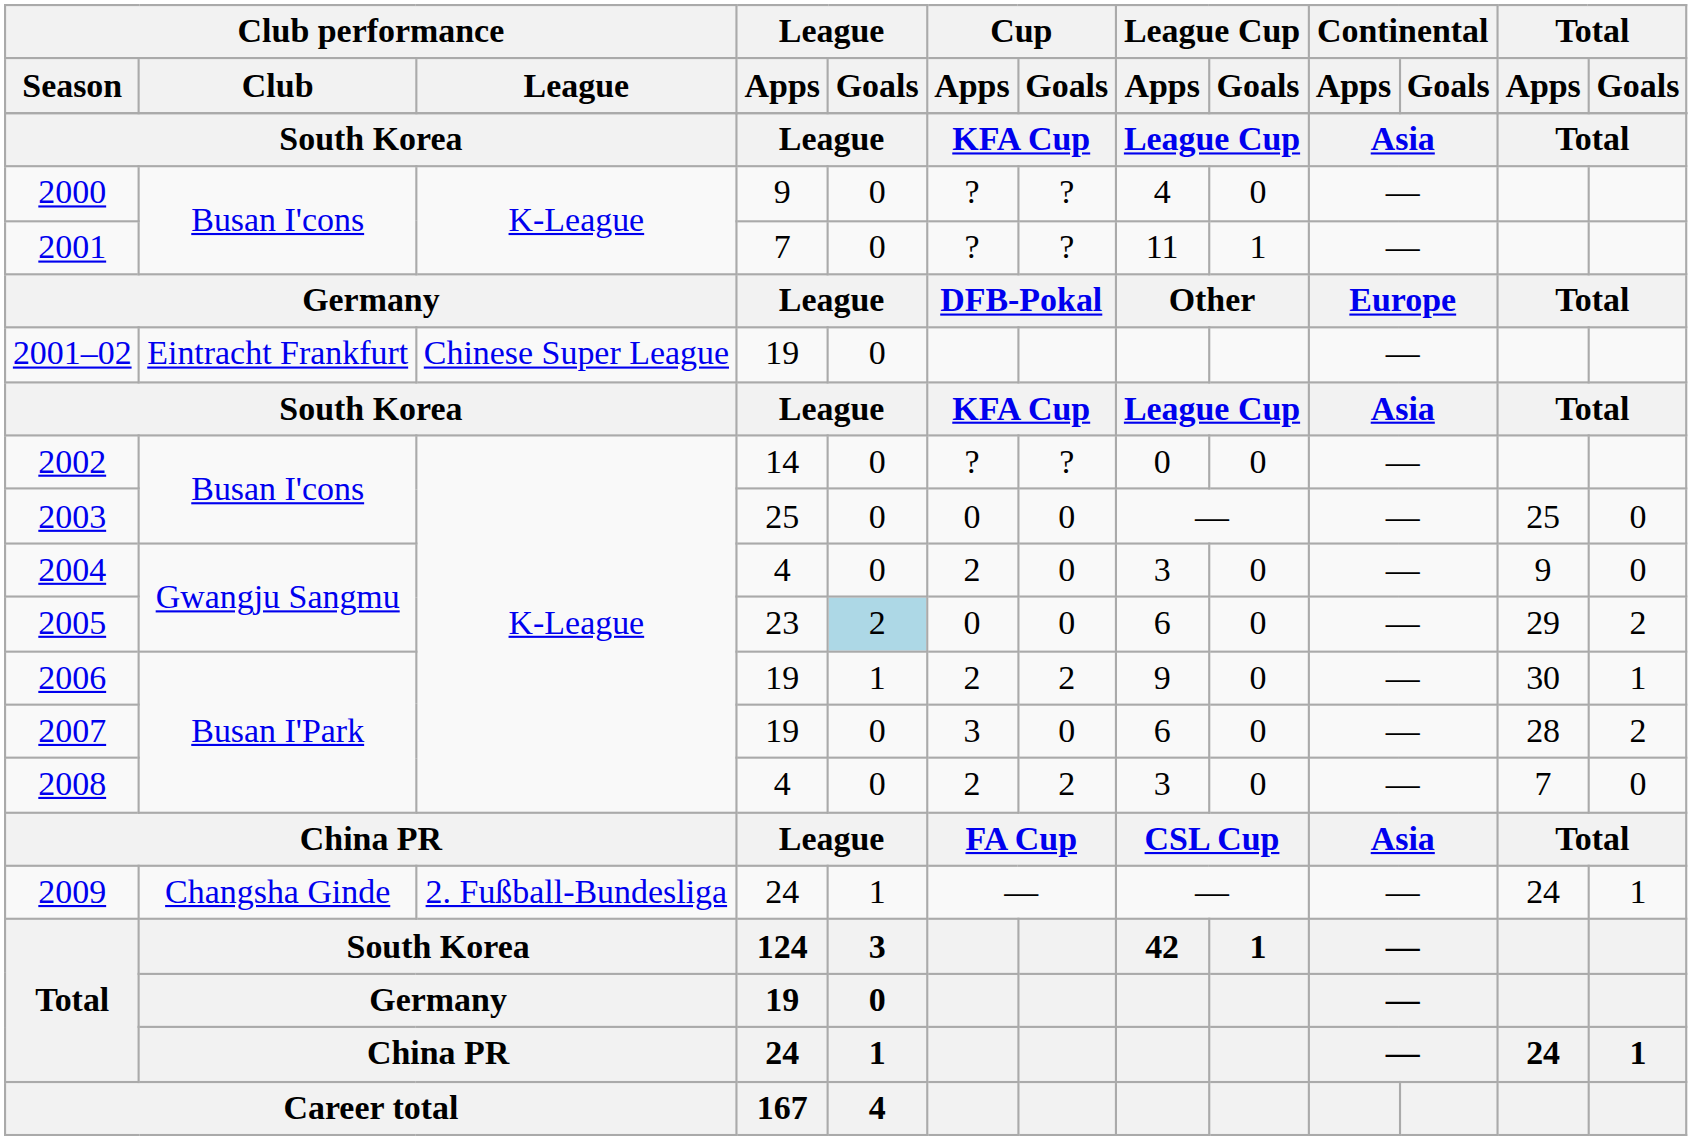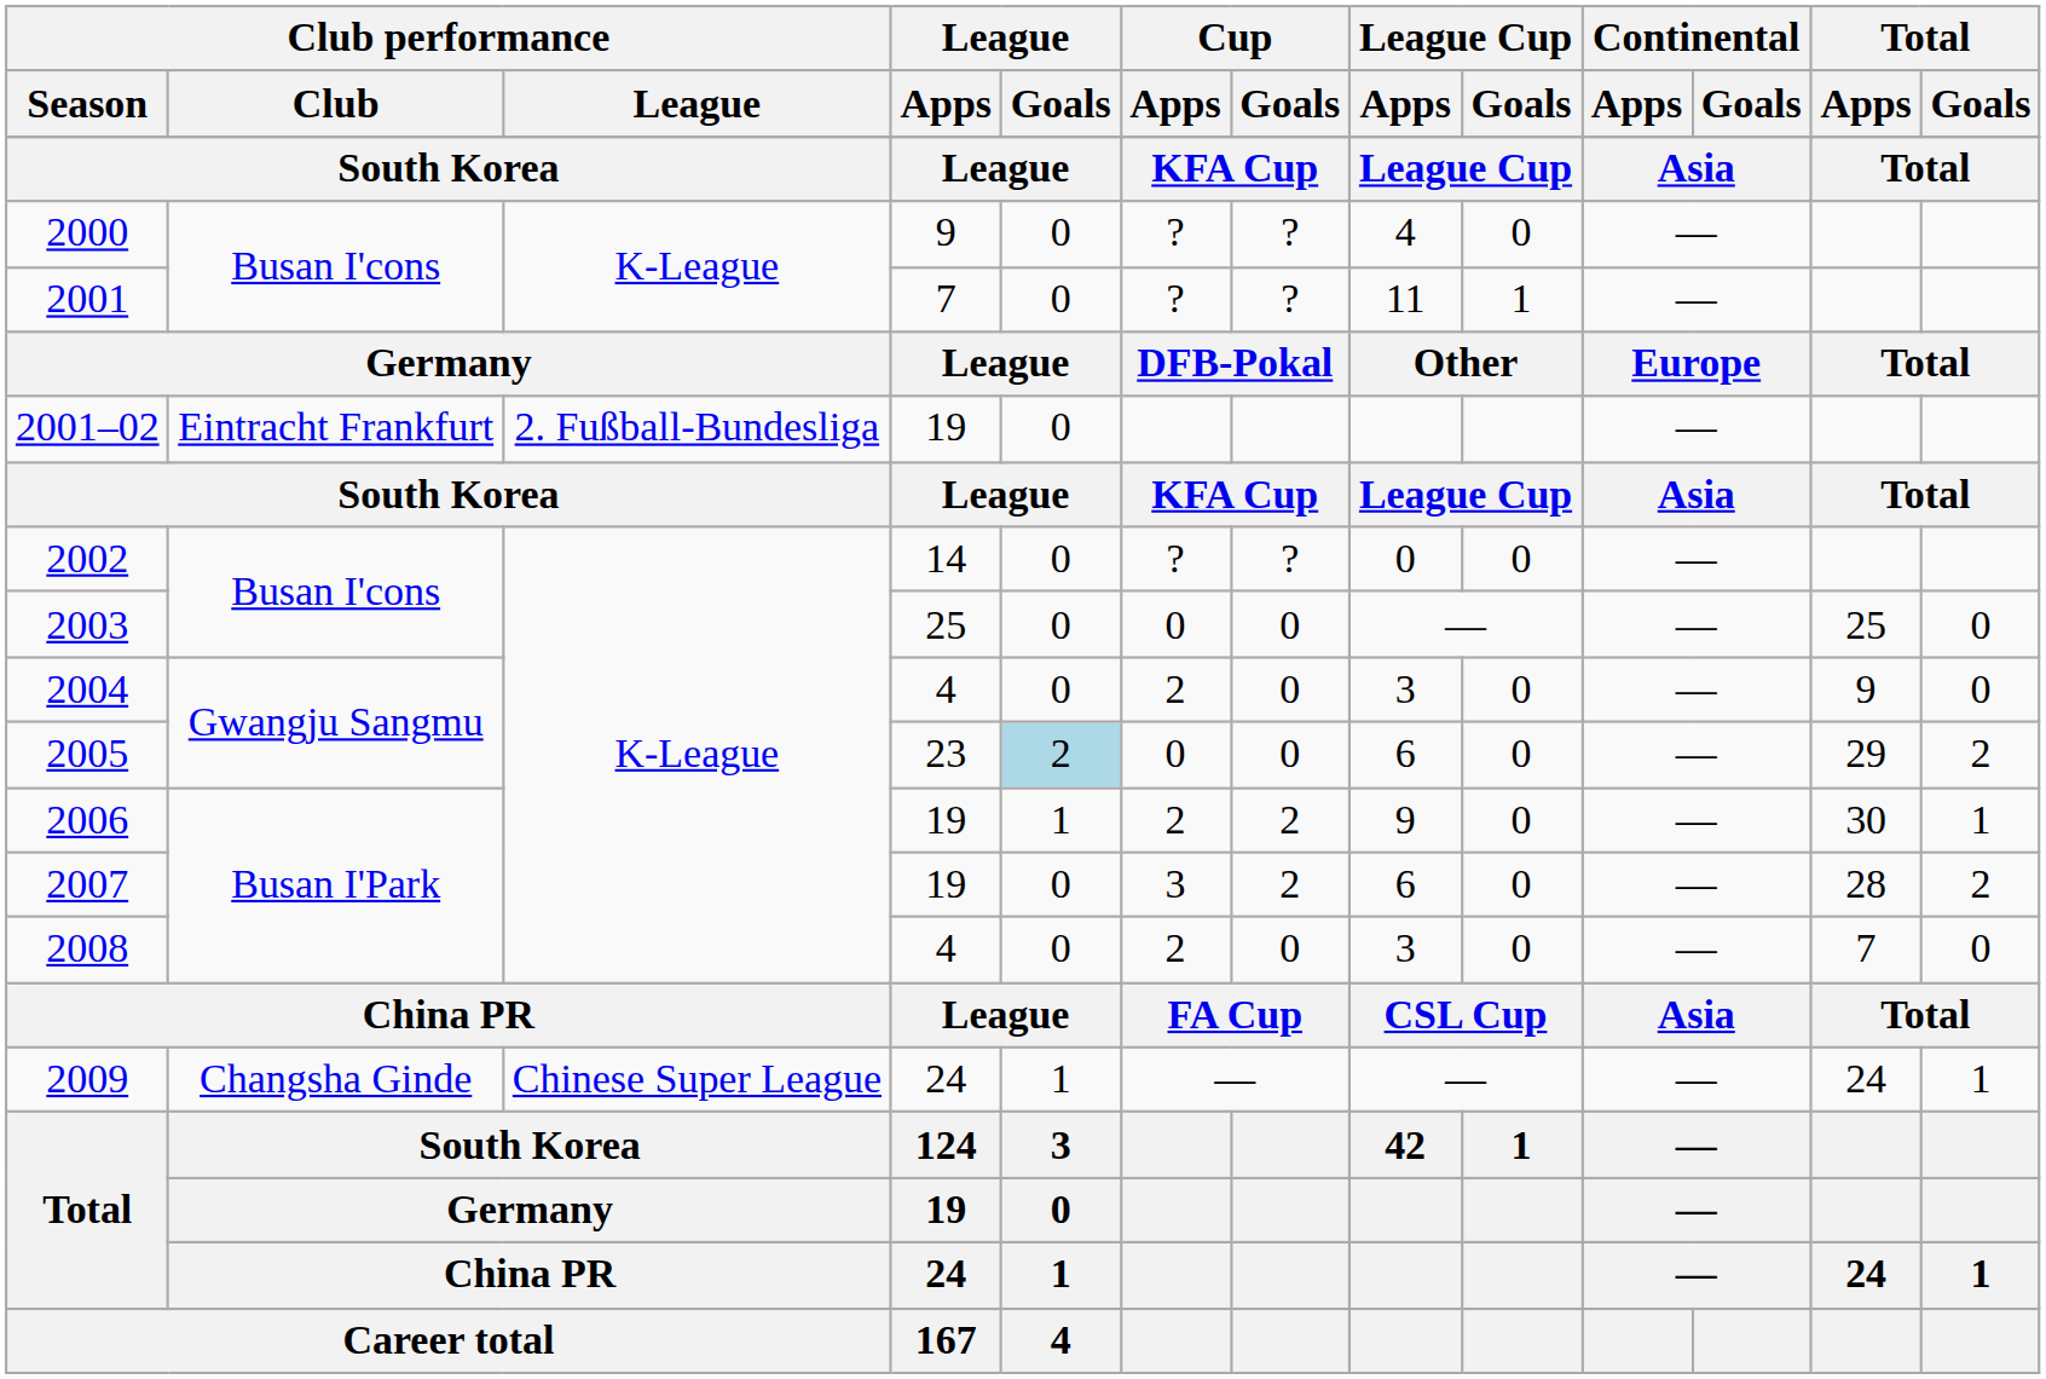2001–02 | Club performance / League: Chinese Super League -> 2. Fußball-Bundesliga
2007 | Cup / Goals: 0 -> 2
2008 | Cup / Goals: 2 -> 0
2009 | Club performance / League: 2. Fußball-Bundesliga -> Chinese Super League
